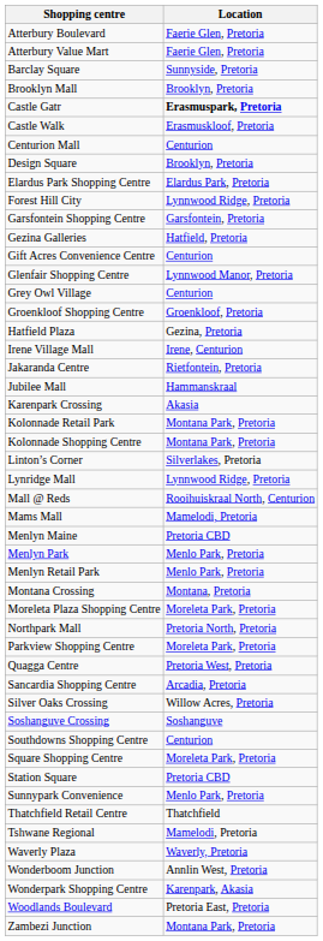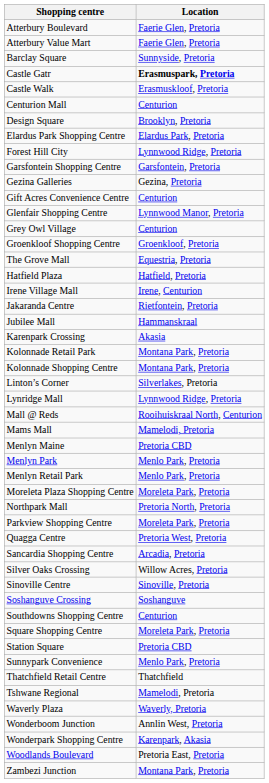- row: Brooklyn Mall | Brooklyn, Pretoria
Gezina Galleries | Location: Hatfield, Pretoria -> Gezina, Pretoria
+ row: The Grove Mall | Equestria, Pretoria
Hatfield Plaza | Location: Gezina, Pretoria -> Hatfield, Pretoria
- row: Montana Crossing | Montana, Pretoria
+ row: Sinoville Centre | Sinoville, Pretoria
